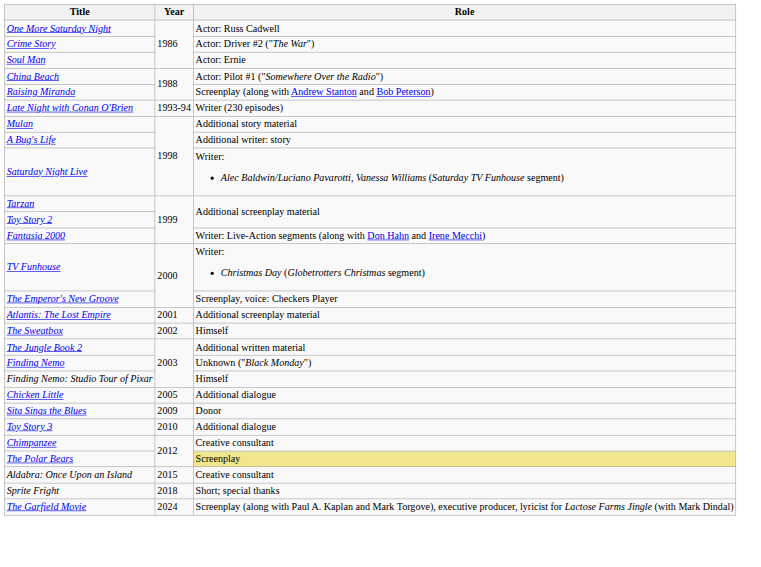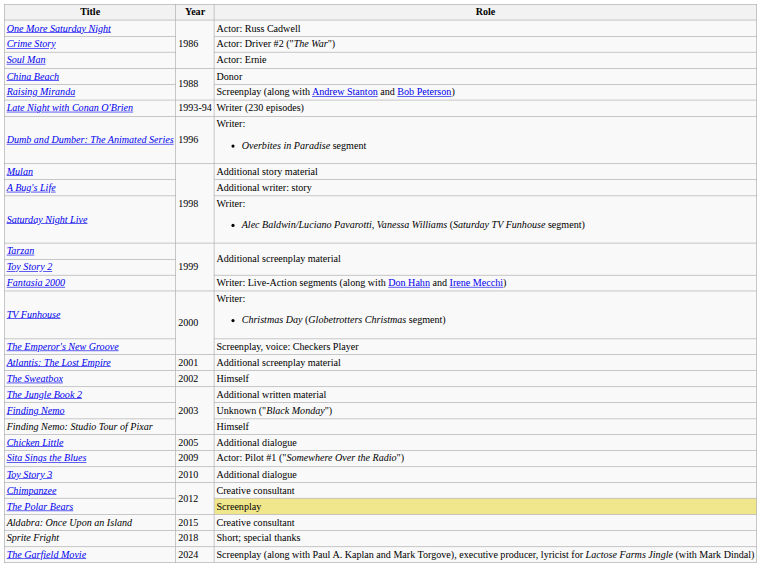China Beach | Role: Actor: Pilot #1 ("Somewhere Over the Radio") -> Donor
+ row: Dumb and Dumber: The Animated Series | 1996 | Writer: Overbites in Paradise segment
Sita Sings the Blues | Role: Donor -> Actor: Pilot #1 ("Somewhere Over the Radio")
